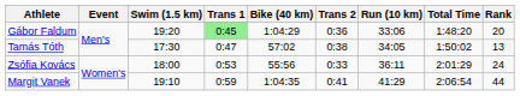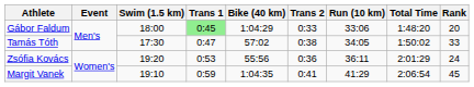Gábor Faldum | Swim (1.5 km): 19:20 -> 18:00
Gábor Faldum | Trans 2: 0:36 -> 0:33
Tamás Tóth | Rank: 13 -> 33
Zsófia Kovács | Swim (1.5 km): 18:00 -> 19:20
Zsófia Kovács | Trans 2: 0:33 -> 0:36
Margit Vanek | Rank: 44 -> 45
